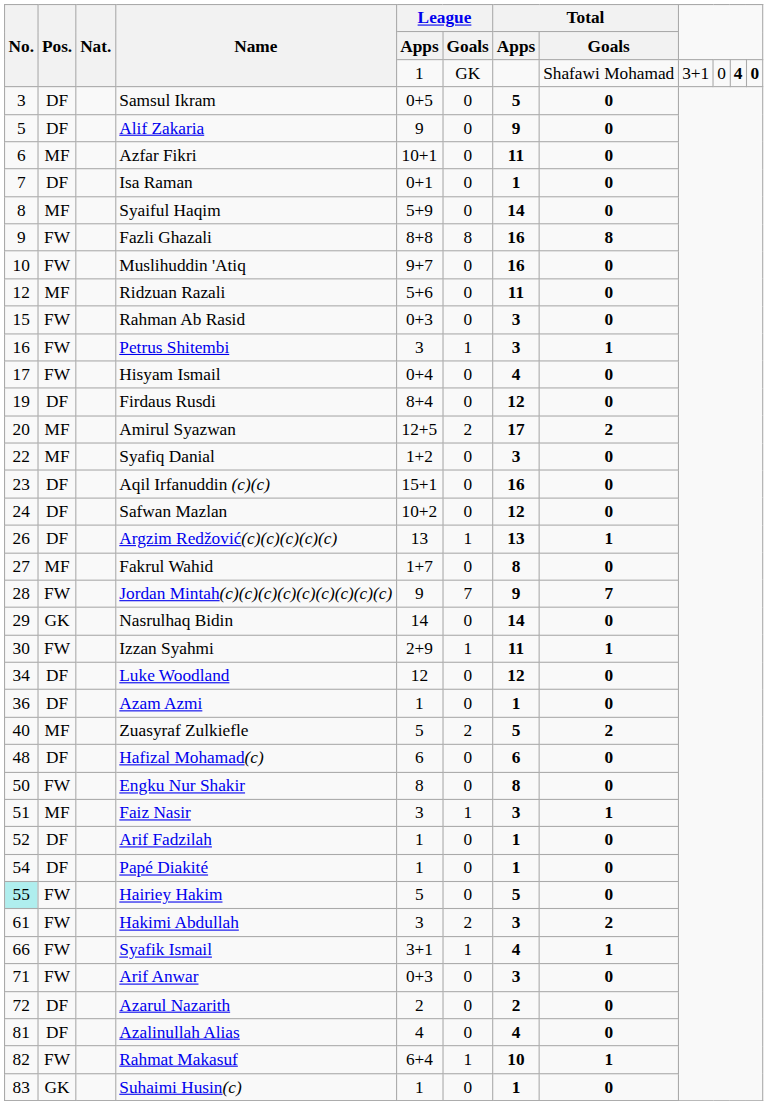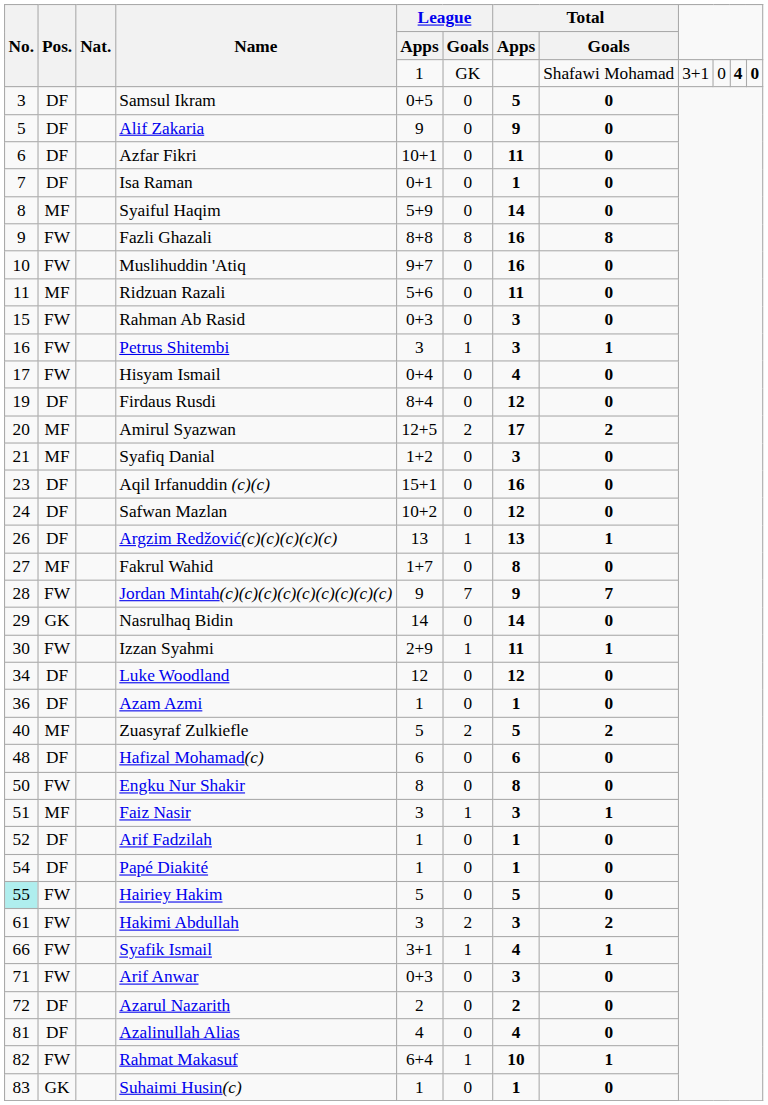Azfar Fikri | Pos.: MF -> DF
Ridzuan Razali | No.: 12 -> 11
Syafiq Danial | No.: 22 -> 21
